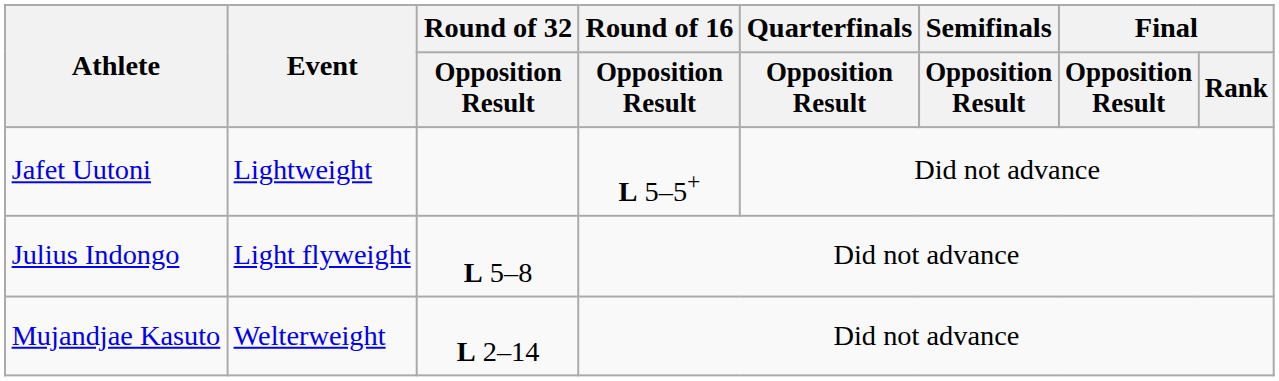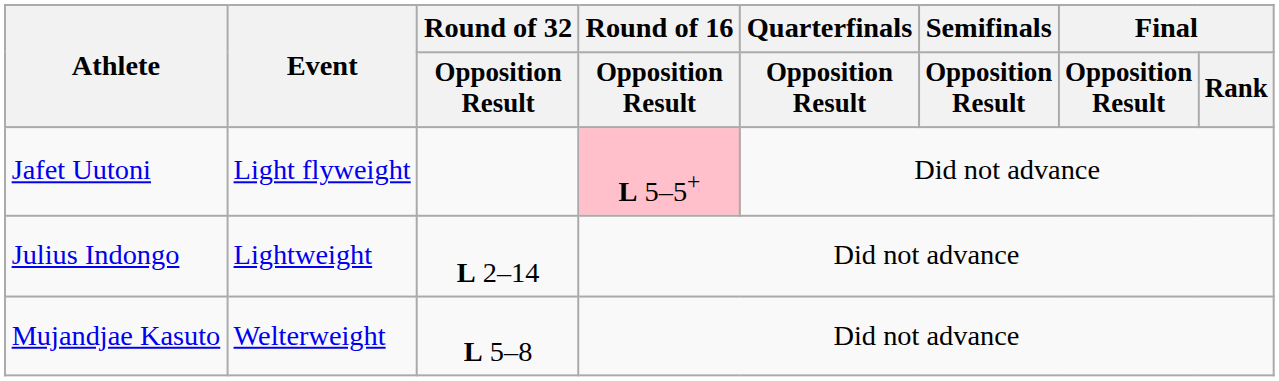Jafet Uutoni | Event: Lightweight -> Light flyweight
Jafet Uutoni | Round of 16 / Opposition Result: no background -> pink background
Julius Indongo | Event: Light flyweight -> Lightweight
Julius Indongo | Round of 32 / Opposition Result: L 5–8 -> L 2–14
Mujandjae Kasuto | Round of 32 / Opposition Result: L 2–14 -> L 5–8
